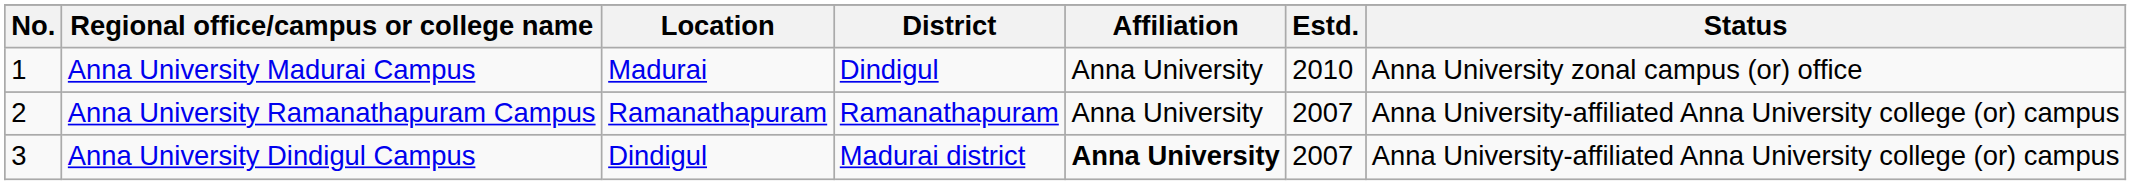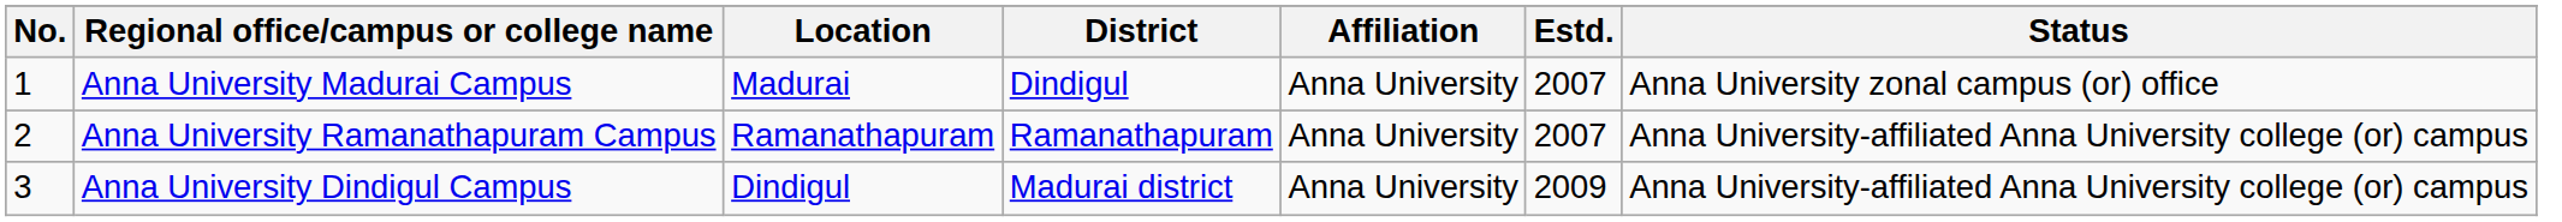Anna University Madurai Campus | Estd.: 2010 -> 2007
Anna University Dindigul Campus | Affiliation: bold -> normal
Anna University Dindigul Campus | Estd.: 2007 -> 2009
